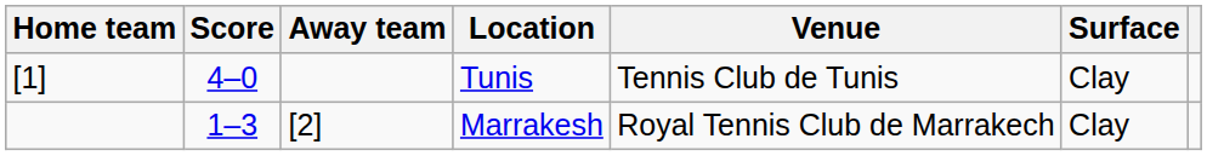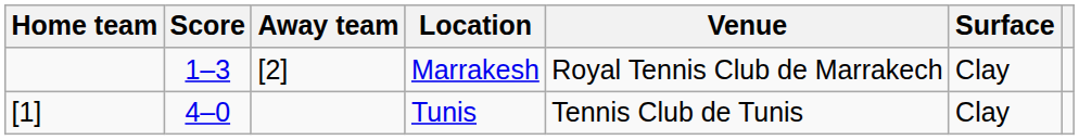rows swapped: Tunis <-> Marrakesh
